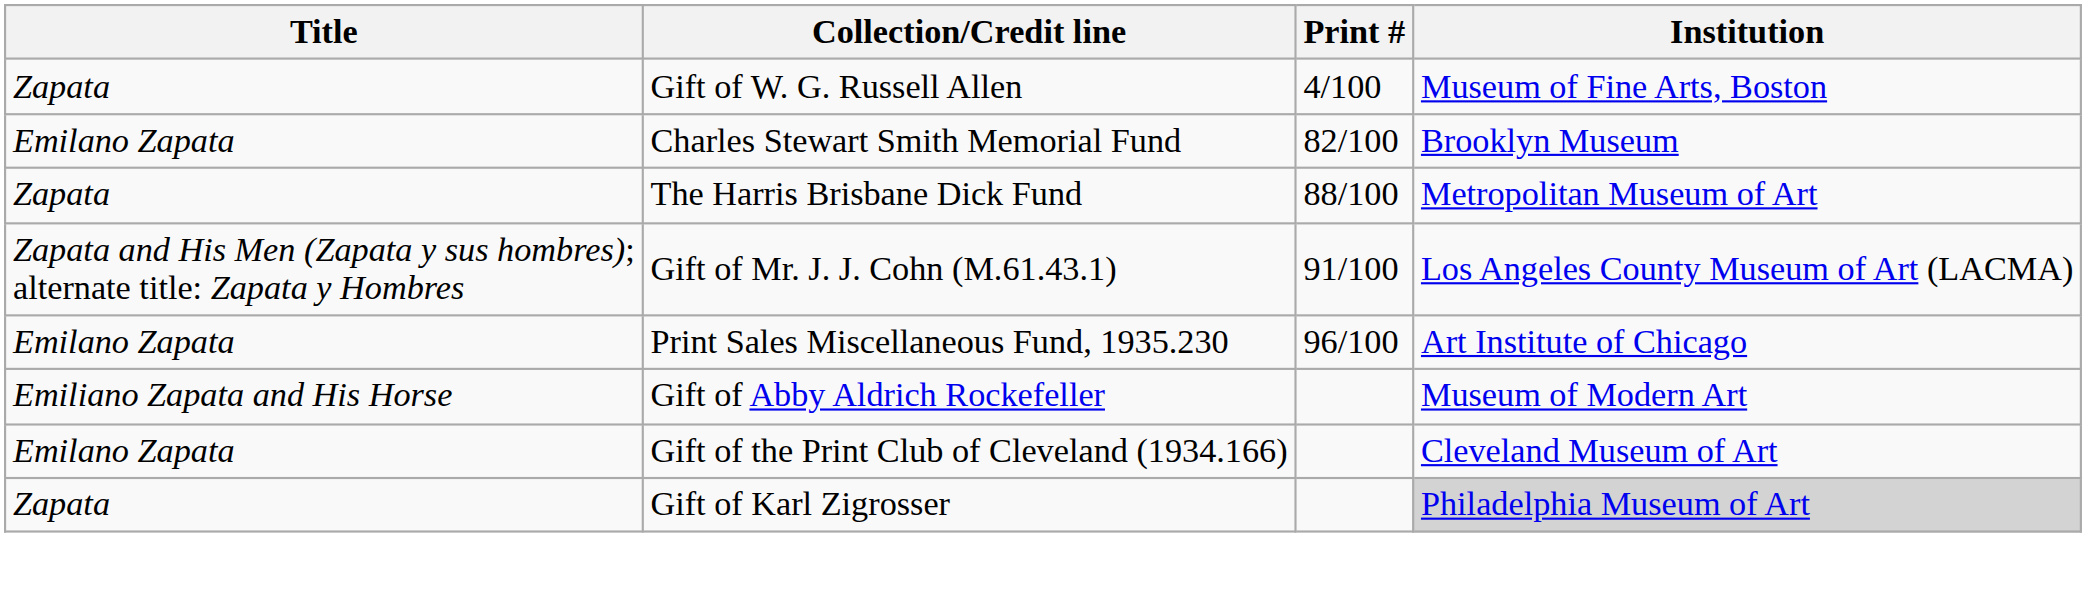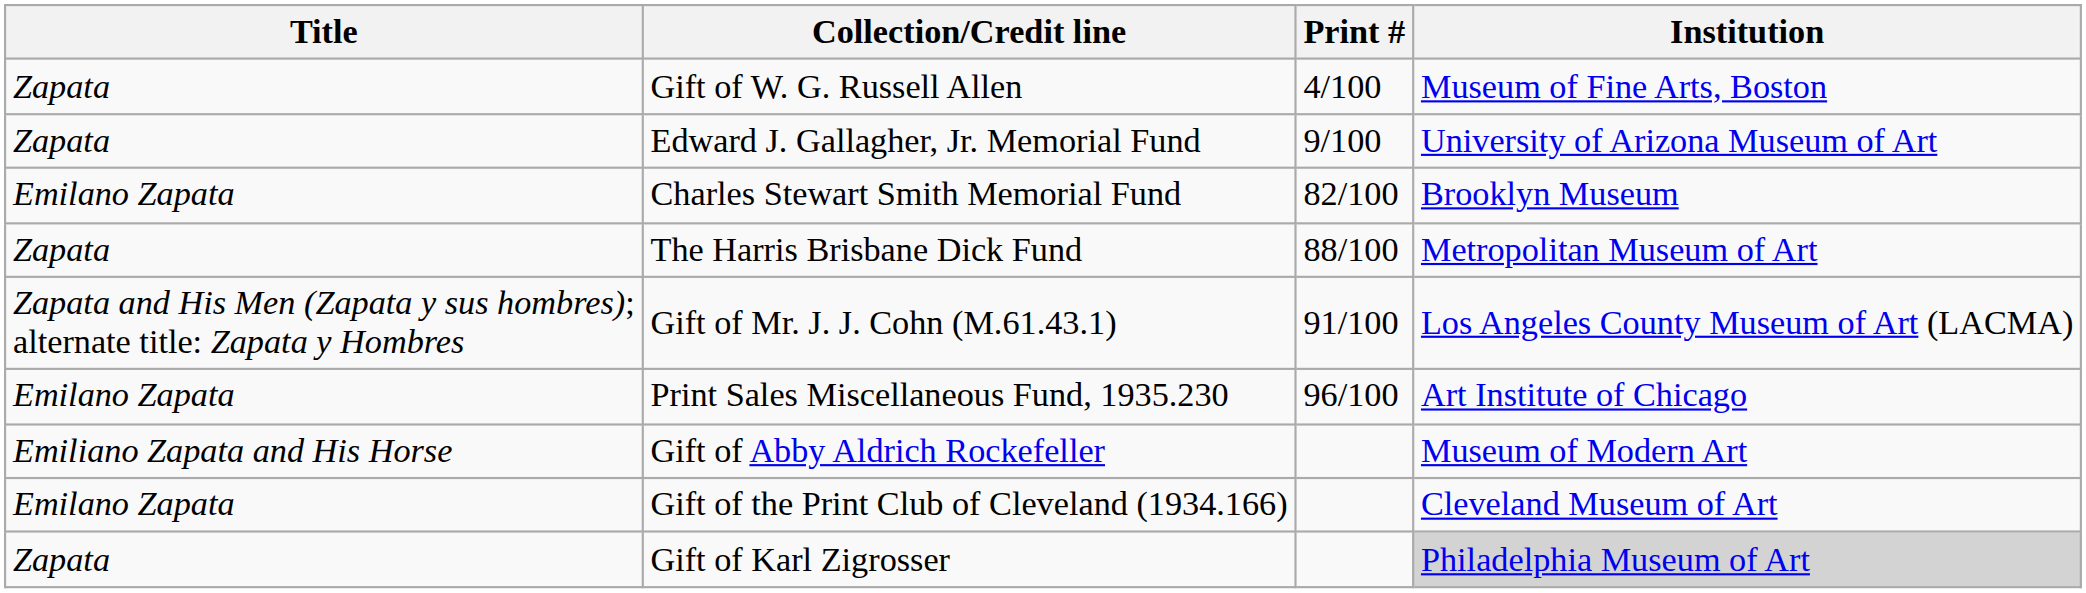+ row: Zapata | Edward J. Gallagher, Jr. Memorial Fund | 9/100 | University of Arizona Museum of Art
